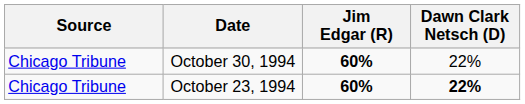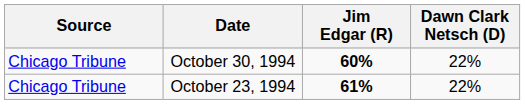October 23, 1994 | Jim Edgar (R): 60% -> 61%
October 23, 1994 | Dawn Clark Netsch (D): bold -> normal
